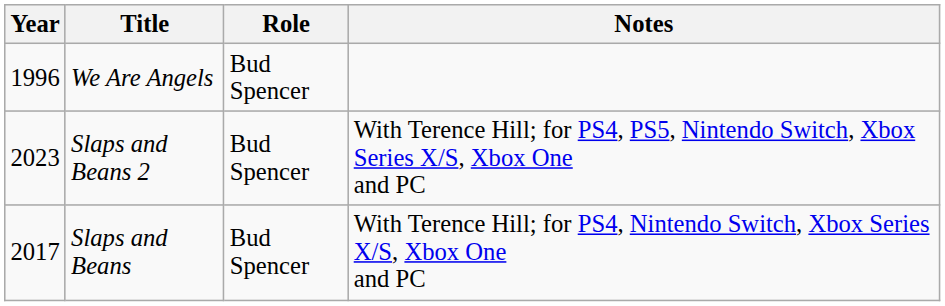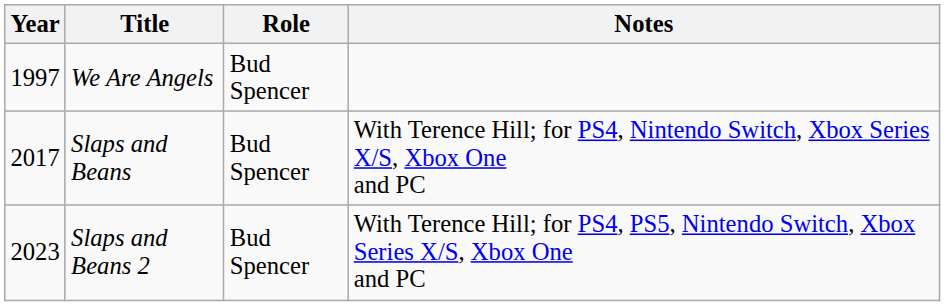We Are Angels | Year: 1996 -> 1997
rows swapped: Slaps and Beans <-> Slaps and Beans 2
